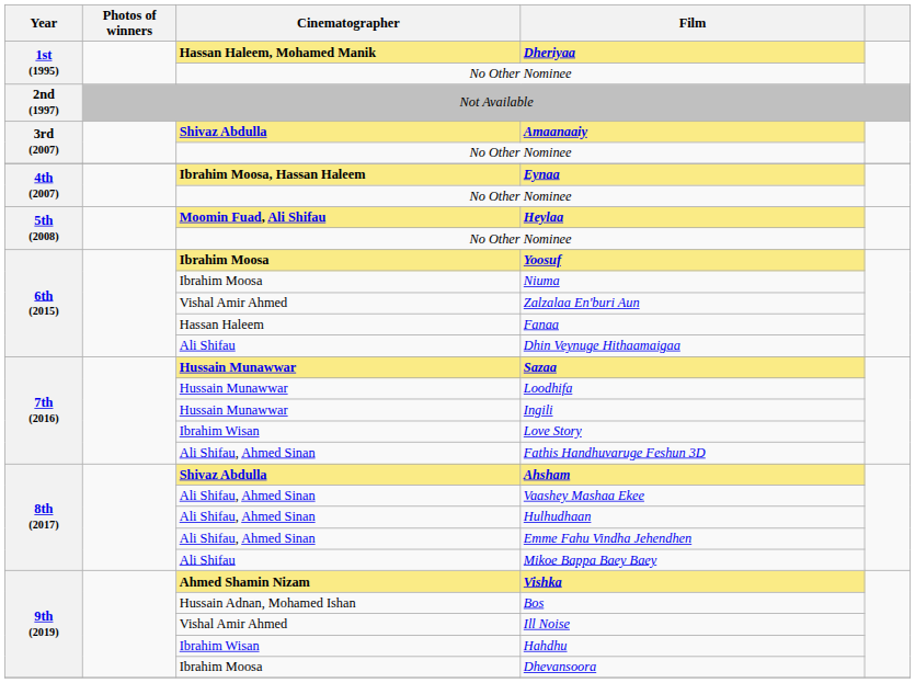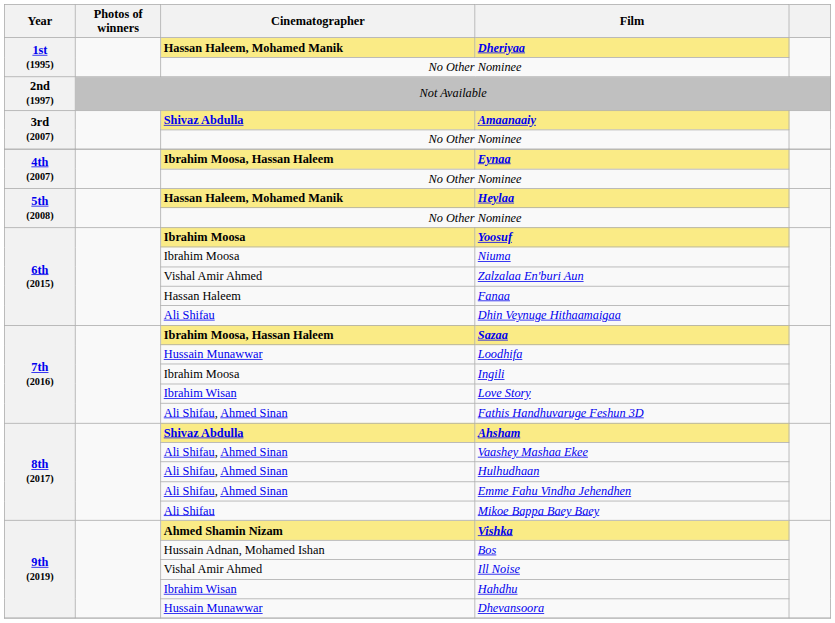Heylaa | Cinematographer: Moomin Fuad, Ali Shifau -> Hassan Haleem, Mohamed Manik
Sazaa | Cinematographer: Hussain Munawwar -> Ibrahim Moosa, Hassan Haleem
Ingili | Cinematographer: Hussain Munawwar -> Ibrahim Moosa
Dhevansoora | Cinematographer: Ibrahim Moosa -> Hussain Munawwar
